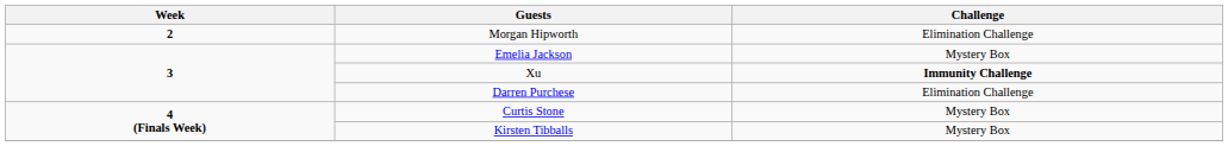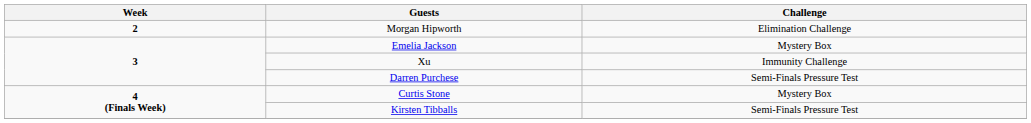Xu | Challenge: bold -> normal
Darren Purchese | Challenge: Elimination Challenge -> Semi-Finals Pressure Test
Kirsten Tibballs | Challenge: Mystery Box -> Semi-Finals Pressure Test
